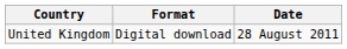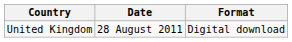columns swapped: Date <-> Format
